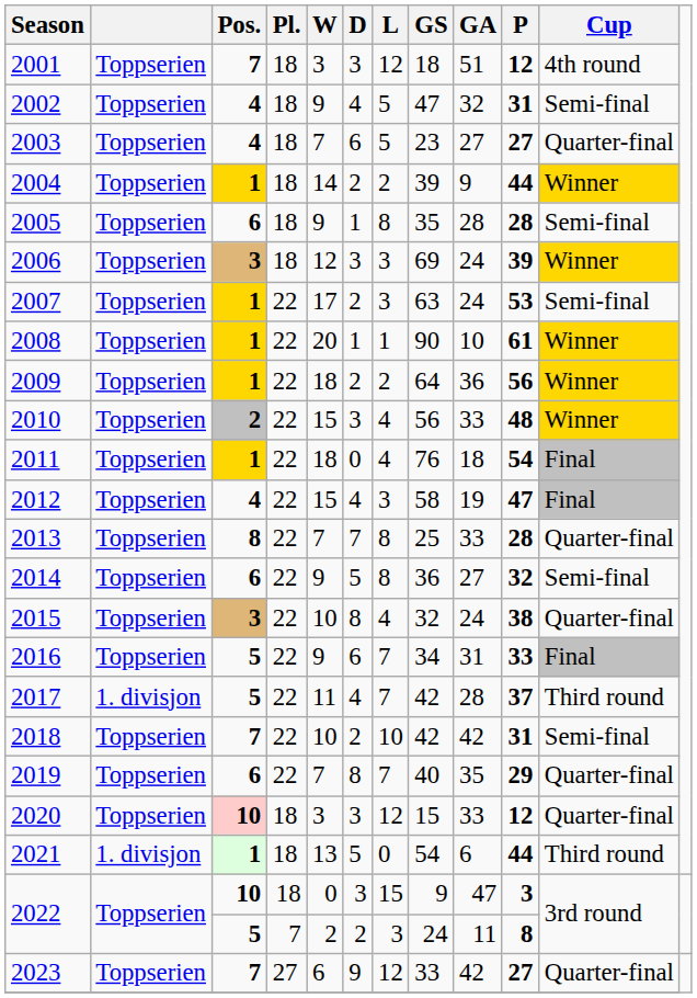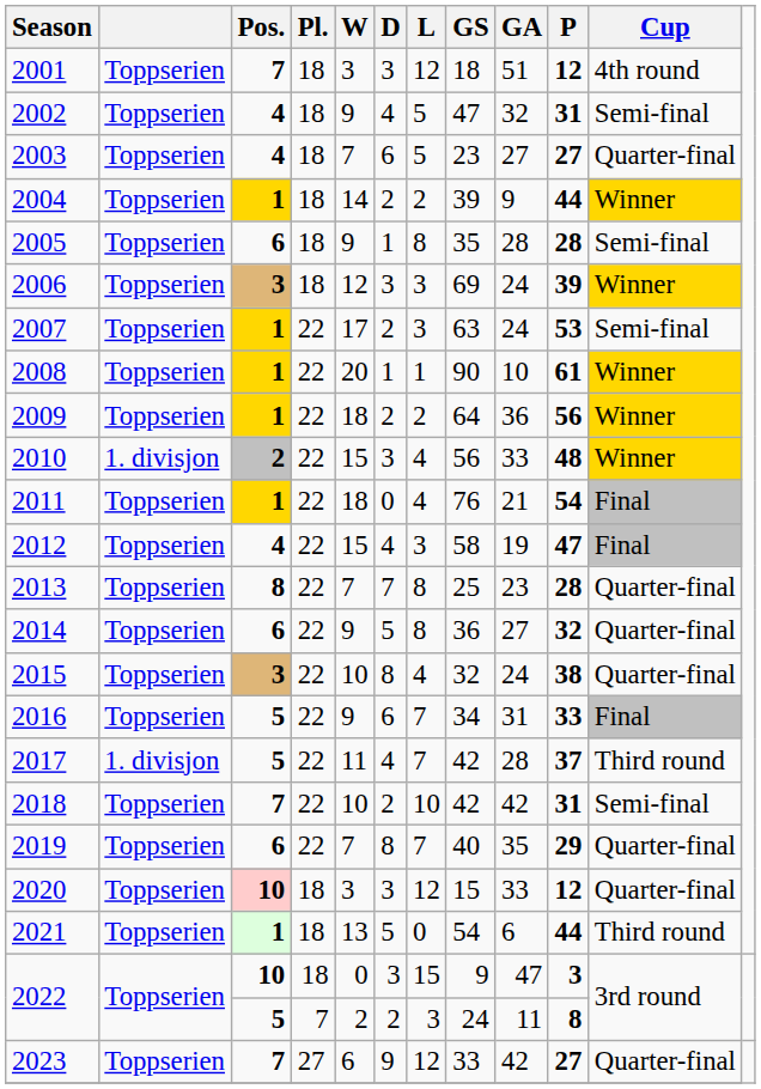2010 | column 2: Toppserien -> 1. divisjon
2011 | GA: 18 -> 21
2013 | GA: 33 -> 23
2014 | Cup: Semi-final -> Quarter-final
2021 | column 2: 1. divisjon -> Toppserien
